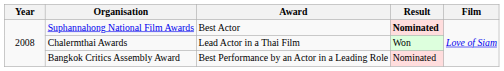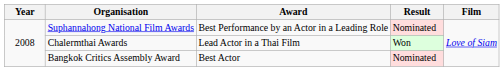Suphannahong National Film Awards | Award: Best Actor -> Best Performance by an Actor in a Leading Role
Suphannahong National Film Awards | Result: bold -> normal
Bangkok Critics Assembly Award | Award: Best Performance by an Actor in a Leading Role -> Best Actor
